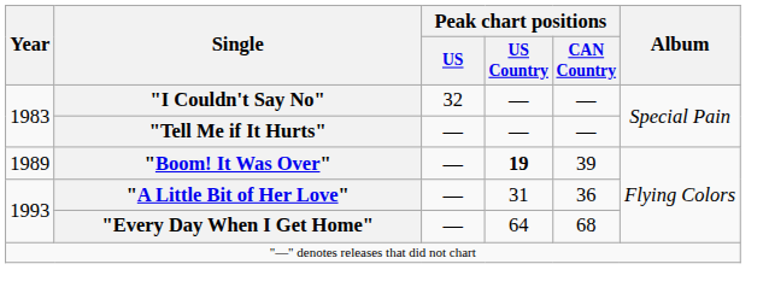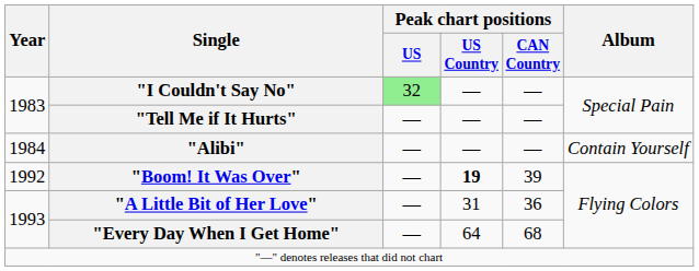"I Couldn't Say No" | Peak chart positions / US: no background -> lightgreen background
+ row: 1984 | "Alibi" | — | — | — | Contain Yourself
"Boom! It Was Over" | Year: 1989 -> 1992
